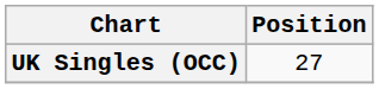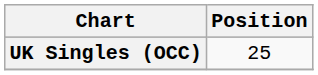UK Singles (OCC) | Position: 27 -> 25
